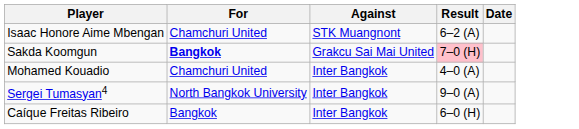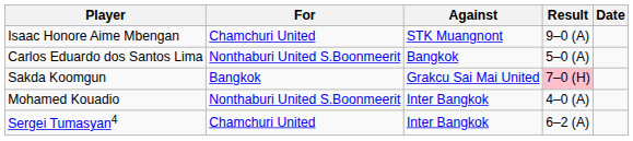Isaac Honore Aime Mbengan | Result: 6–2 (A) -> 9–0 (A)
+ row: Carlos Eduardo dos Santos Lima | Nonthaburi United S.Boonmeerit | Bangkok | 5–0 (A)
Sakda Koomgun | For: bold -> normal
Mohamed Kouadio | For: Chamchuri United -> Nonthaburi United S.Boonmeerit
Sergei Tumasyan4 | For: North Bangkok University -> Chamchuri United
Sergei Tumasyan4 | Result: 9–0 (A) -> 6–2 (A)
- row: Caíque Freitas Ribeiro | Bangkok | Inter Bangkok | 6–0 (H)
